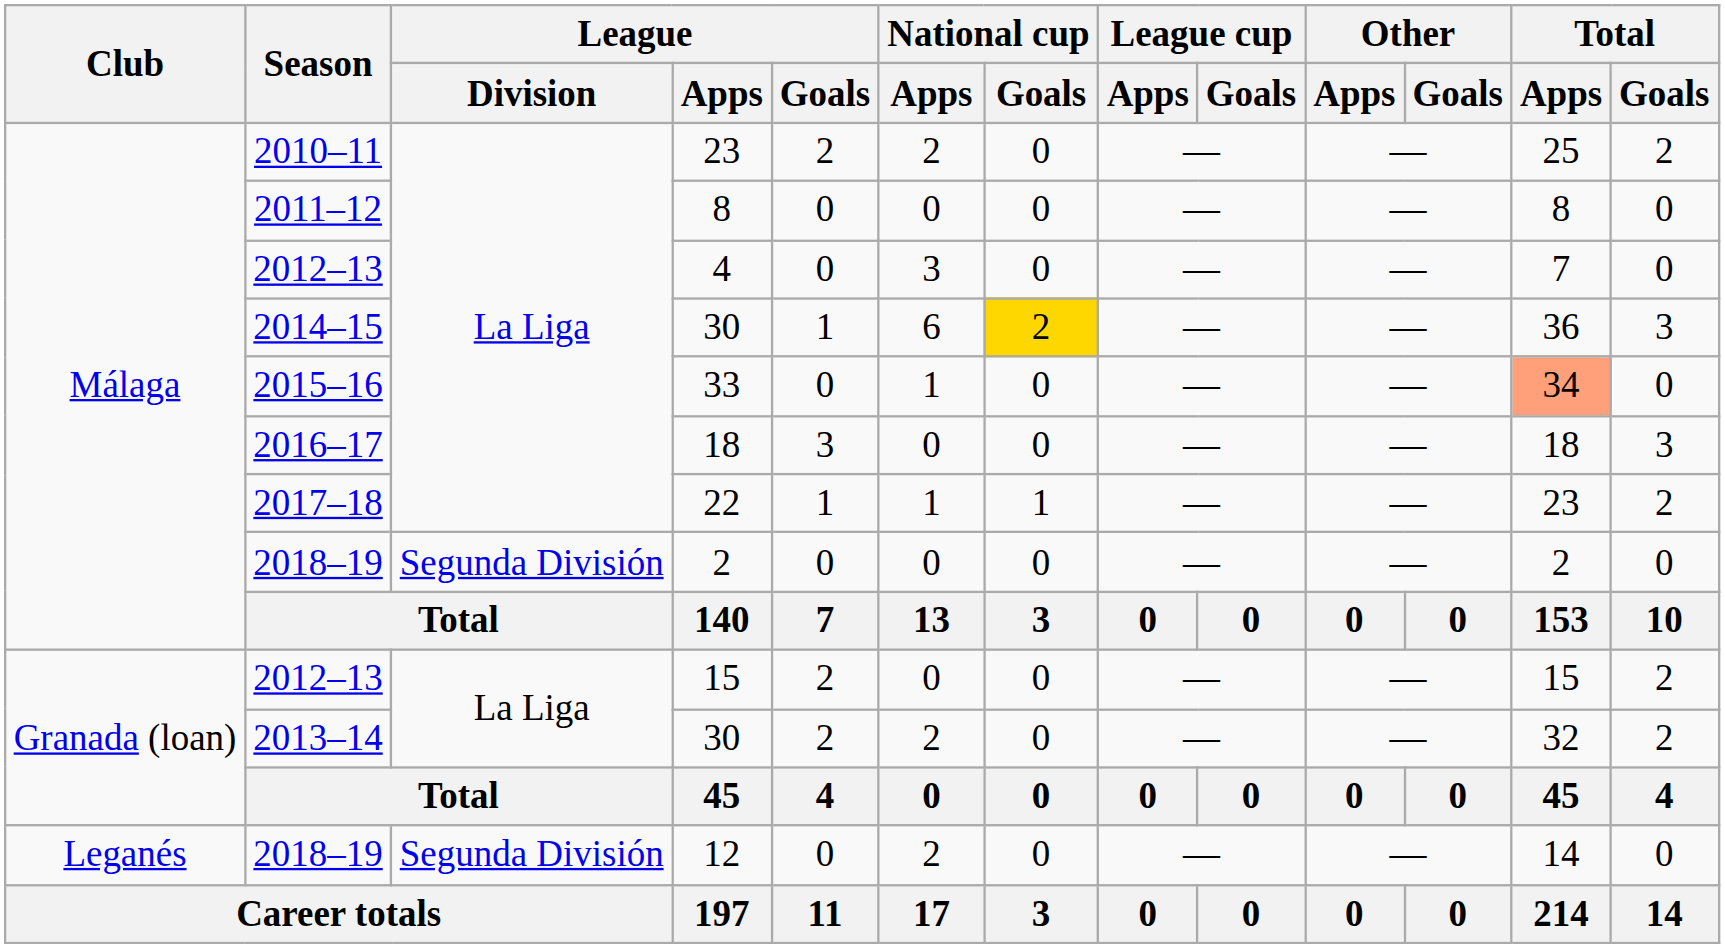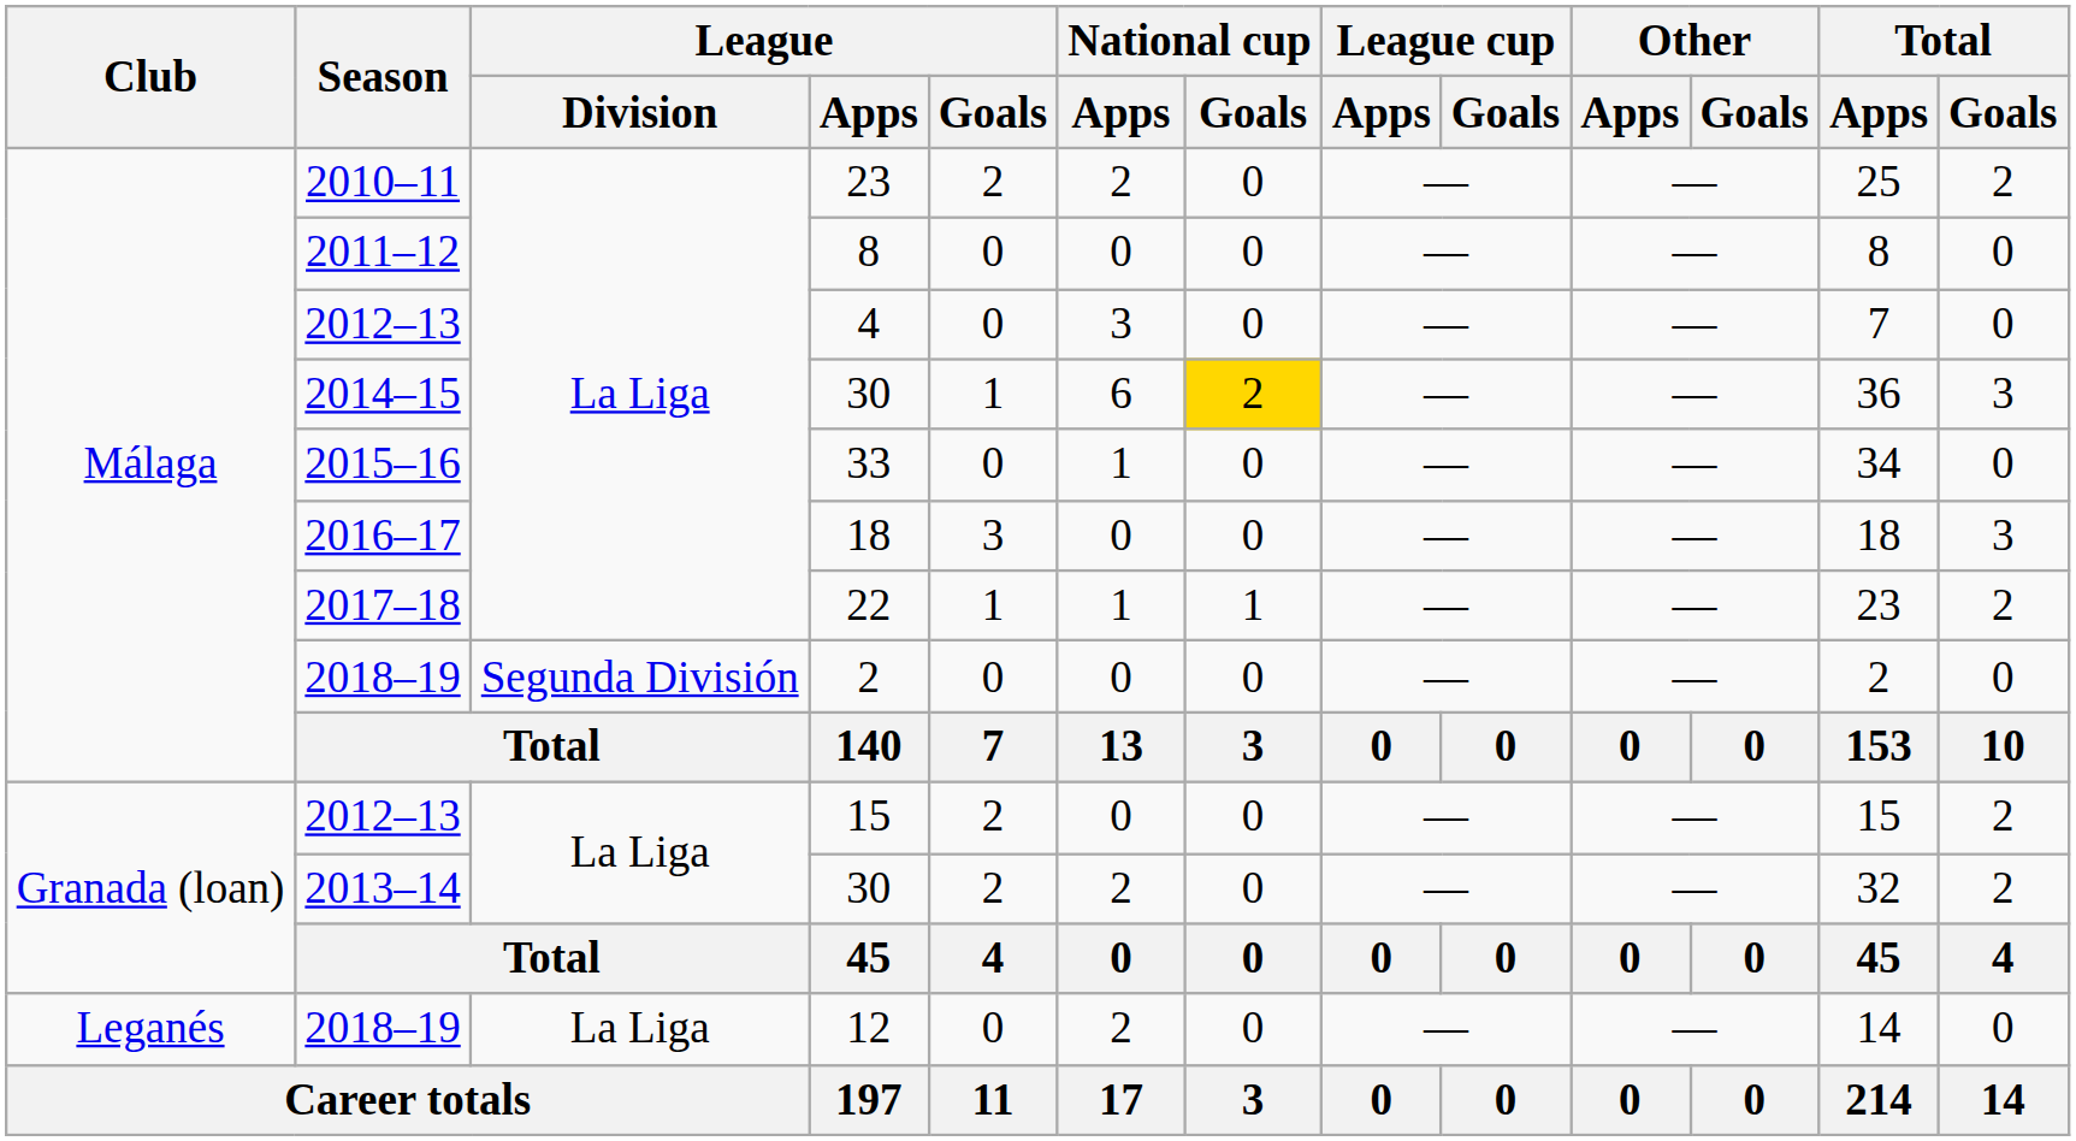33 | Total / Apps: lightsalmon background -> no background
12 | League / Division: Segunda División -> La Liga
